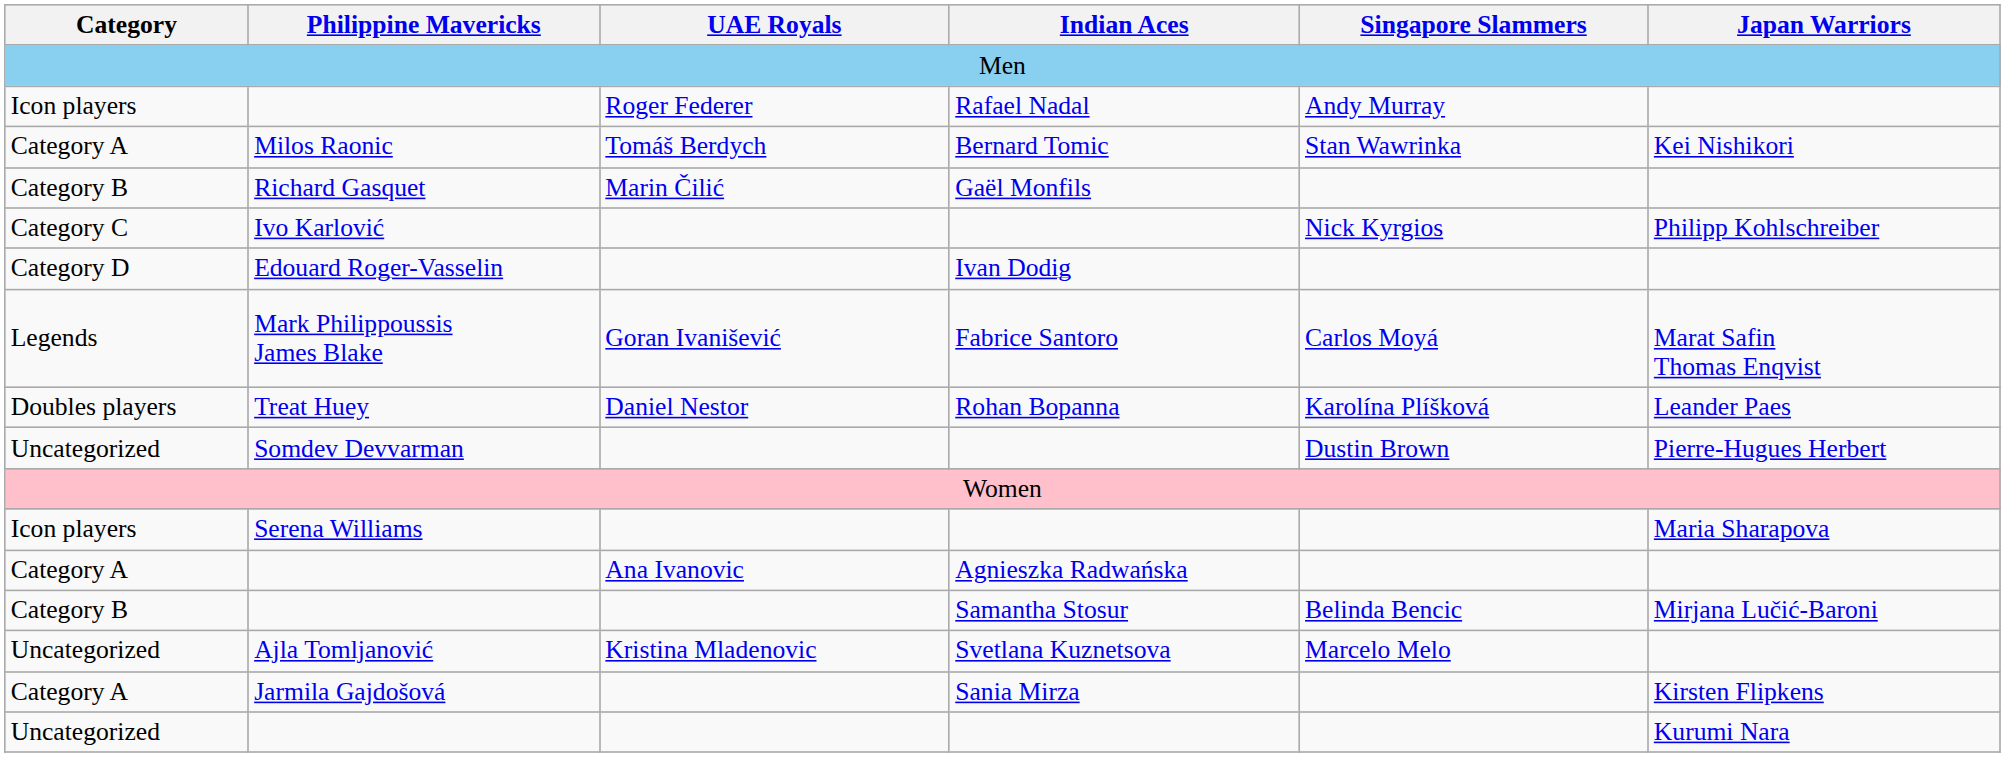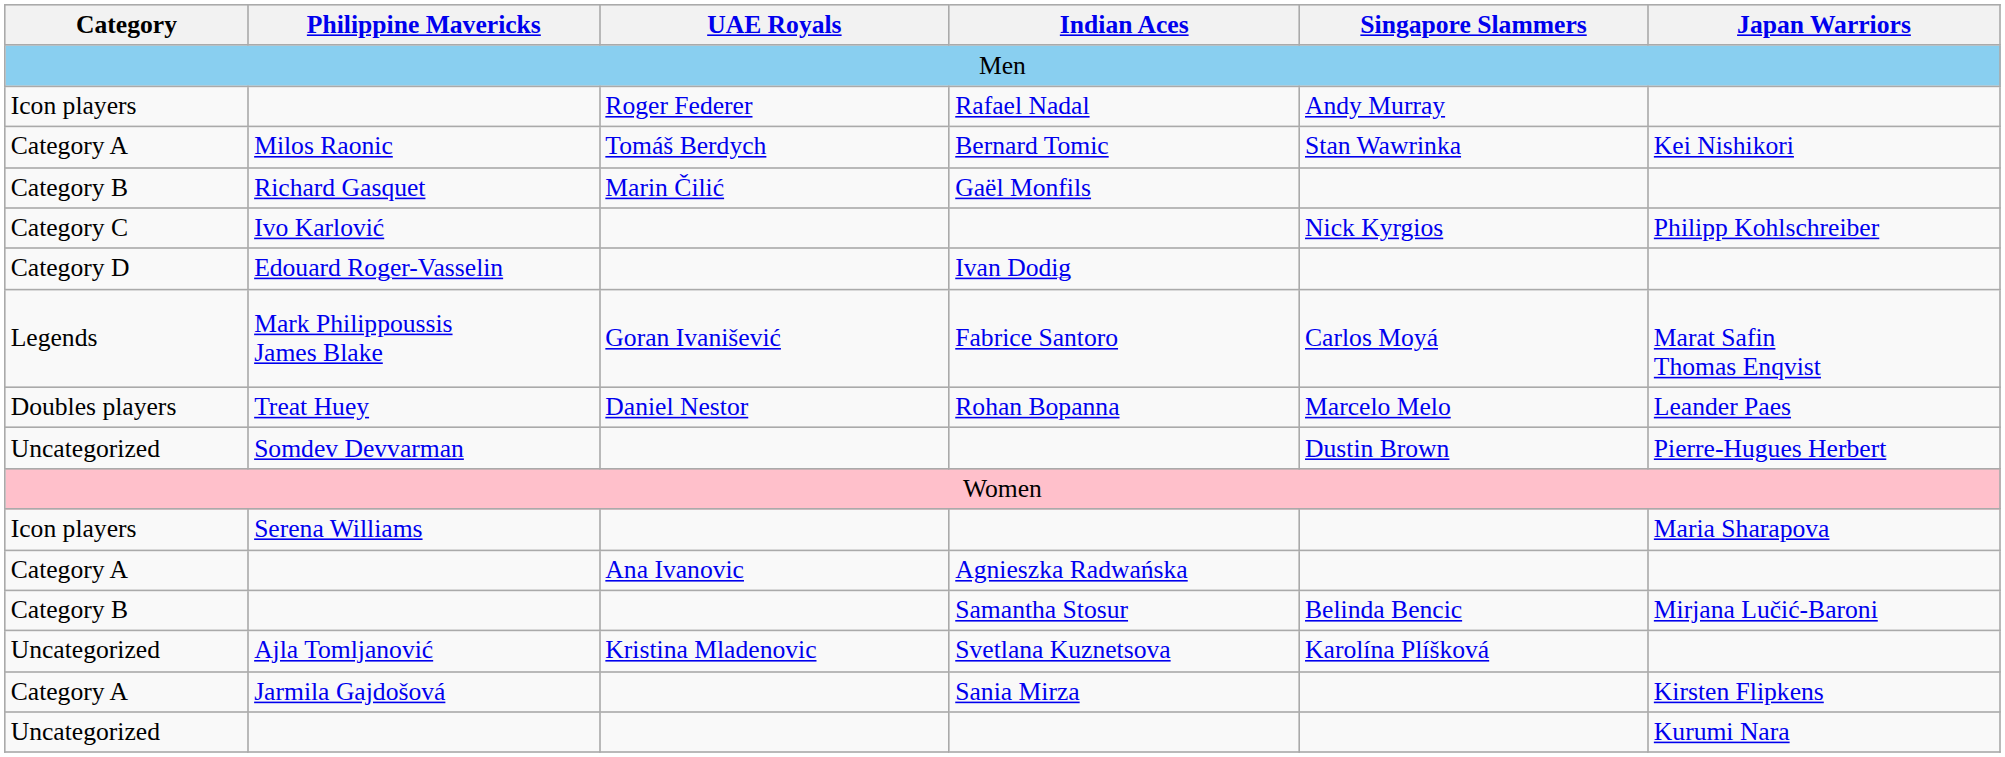Treat Huey | Singapore Slammers: Karolína Plíšková -> Marcelo Melo
Ajla Tomljanović | Singapore Slammers: Marcelo Melo -> Karolína Plíšková
